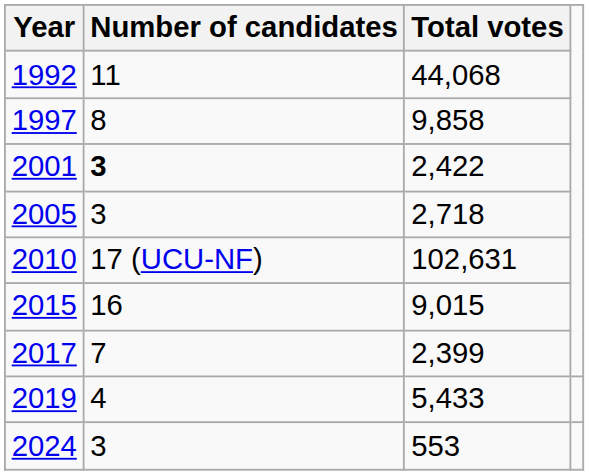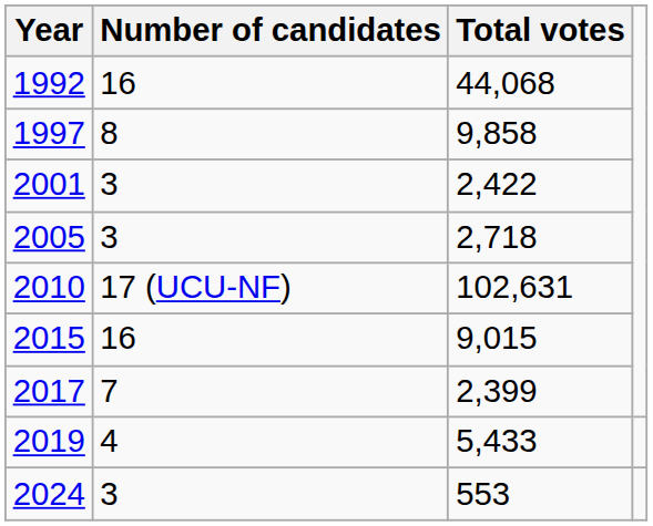1992 | Number of candidates: 11 -> 16
2001 | Number of candidates: bold -> normal
